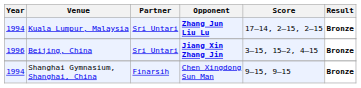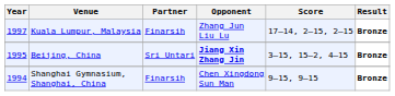Kuala Lumpur, Malaysia | Year: 1994 -> 1997
Kuala Lumpur, Malaysia | Partner: Sri Untari -> Finarsih
Kuala Lumpur, Malaysia | Opponent: bold -> normal
Beijing, China | Year: 1996 -> 1995
